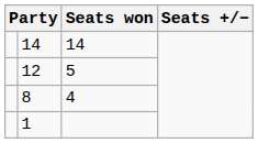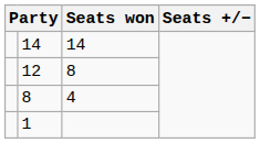12 | Seats won: 5 -> 8
